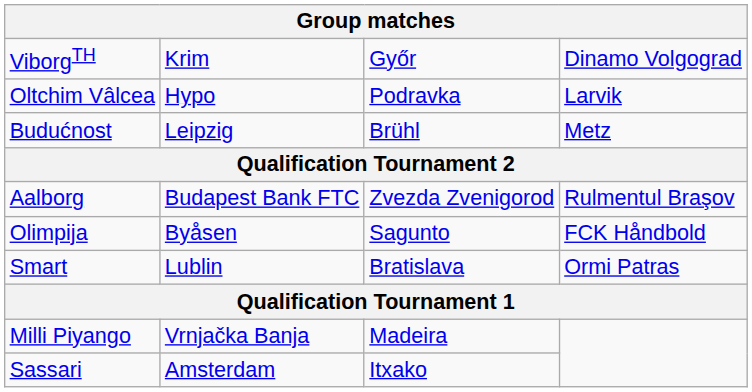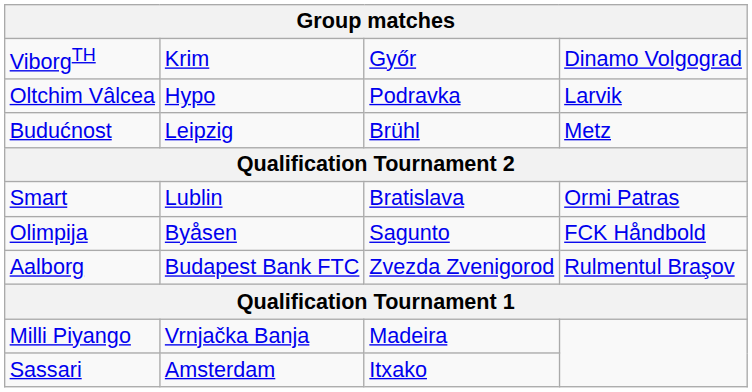rows swapped: Aalborg <-> Smart
